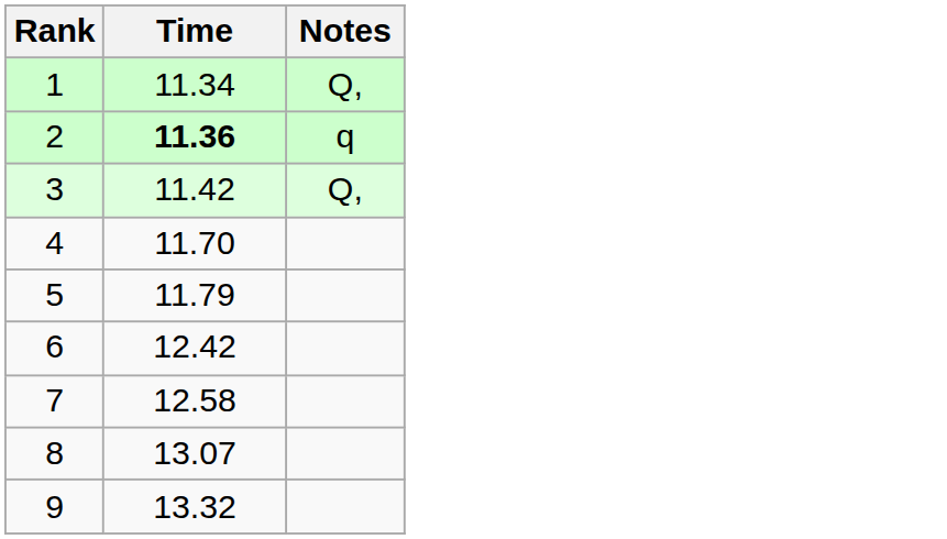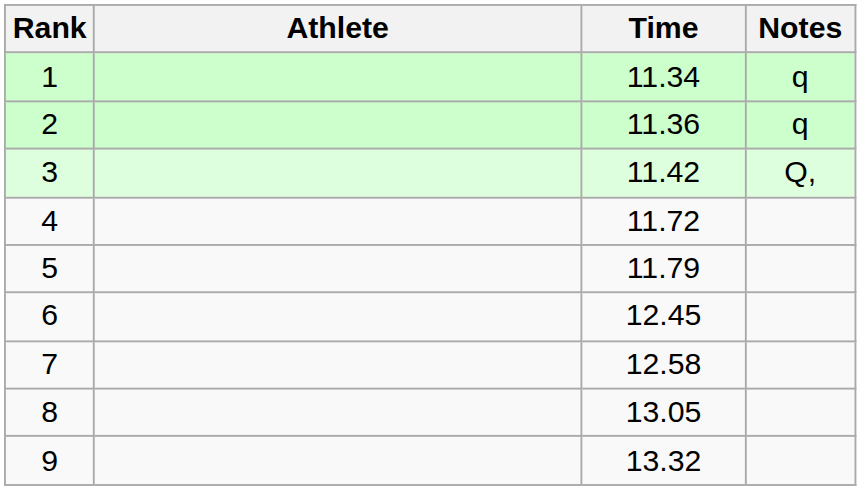+ column: Athlete
1 | Notes: Q, -> q
2 | Time: bold -> normal
4 | Time: 11.70 -> 11.72
6 | Time: 12.42 -> 12.45
8 | Time: 13.07 -> 13.05
